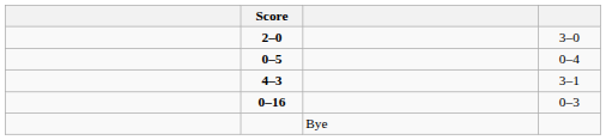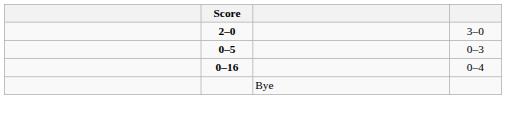0–5 | column 4: 0–4 -> 0–3
- row: 4–3 | 3–1
0–16 | column 4: 0–3 -> 0–4
